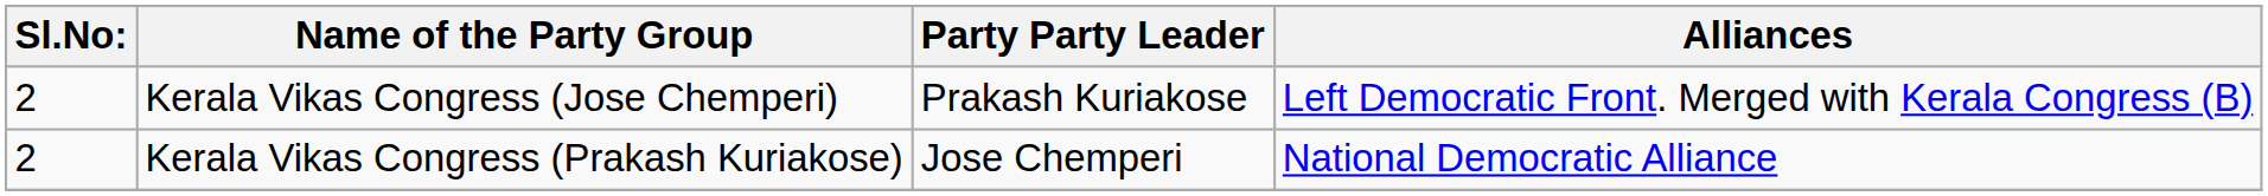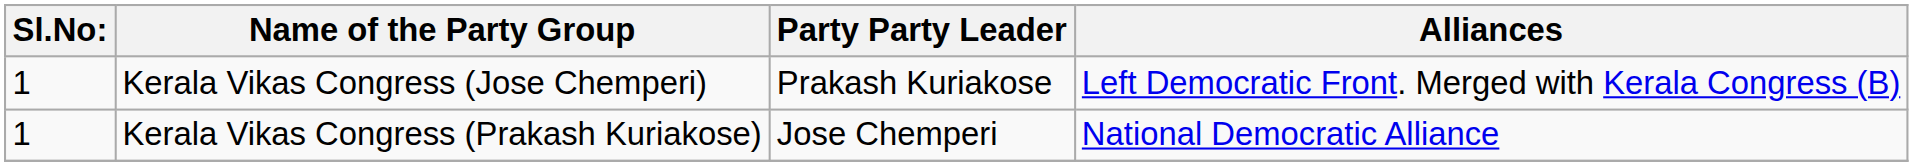Kerala Vikas Congress (Jose Chemperi) | Sl.No:: 2 -> 1
Kerala Vikas Congress (Prakash Kuriakose) | Sl.No:: 2 -> 1
